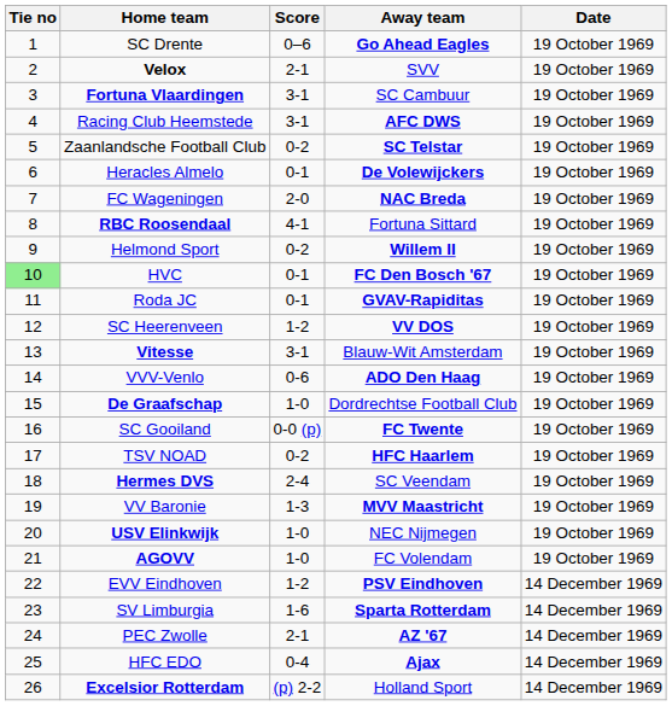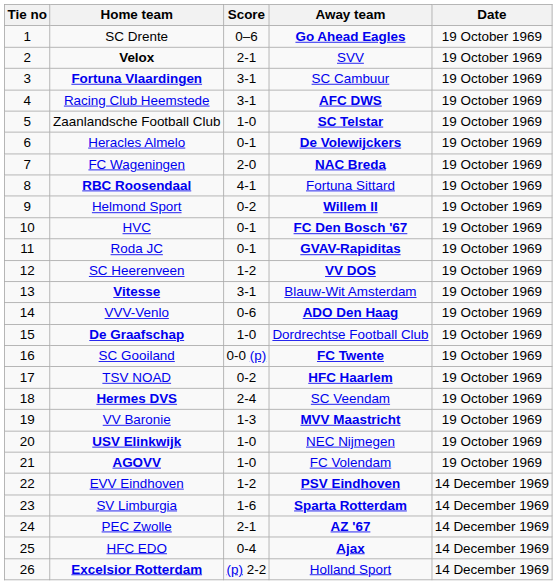Zaanlandsche Football Club | Score: 0-2 -> 1-0
HVC | Tie no: lightgreen background -> no background
